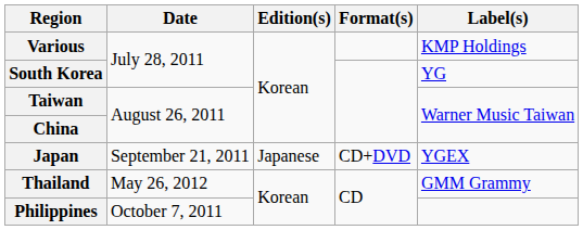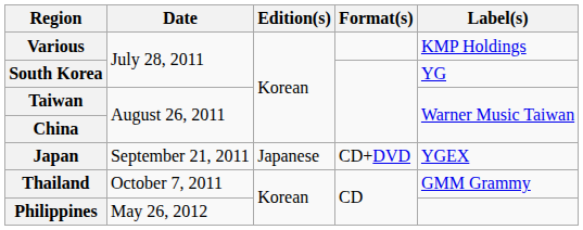Thailand | Date: May 26, 2012 -> October 7, 2011
Philippines | Date: October 7, 2011 -> May 26, 2012
